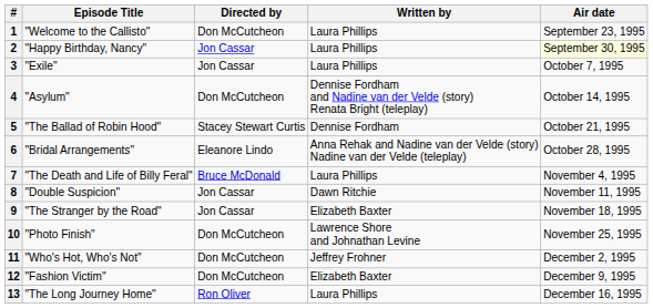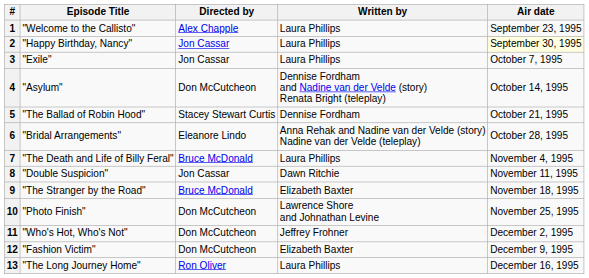1 | Directed by: Don McCutcheon -> Alex Chapple
9 | Directed by: Jon Cassar -> Bruce McDonald
